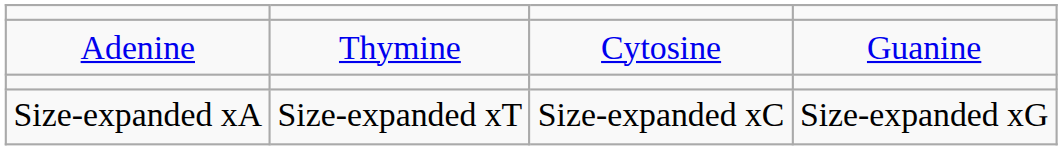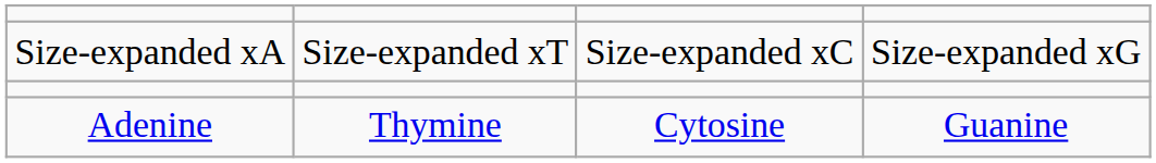rows swapped: Adenine <-> Size-expanded xA
